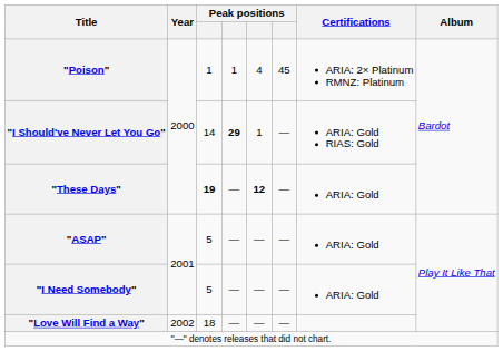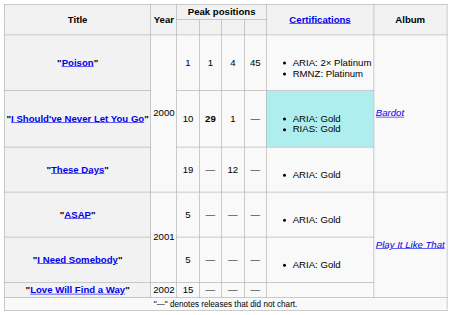"I Should've Never Let You Go" | column 3: 14 -> 10
"I Should've Never Let You Go" | Certifications: no background -> paleturquoise background
"These Days" | column 3: bold -> normal
"These Days" | column 5: bold -> normal
"Love Will Find a Way" | column 3: 18 -> 15
